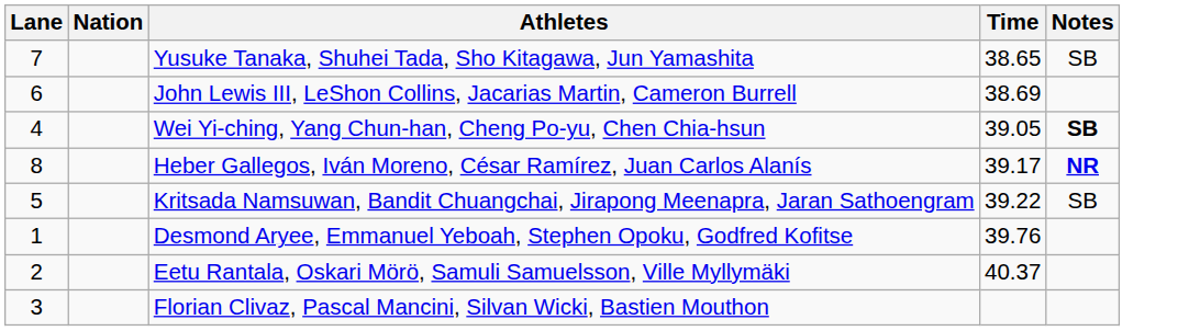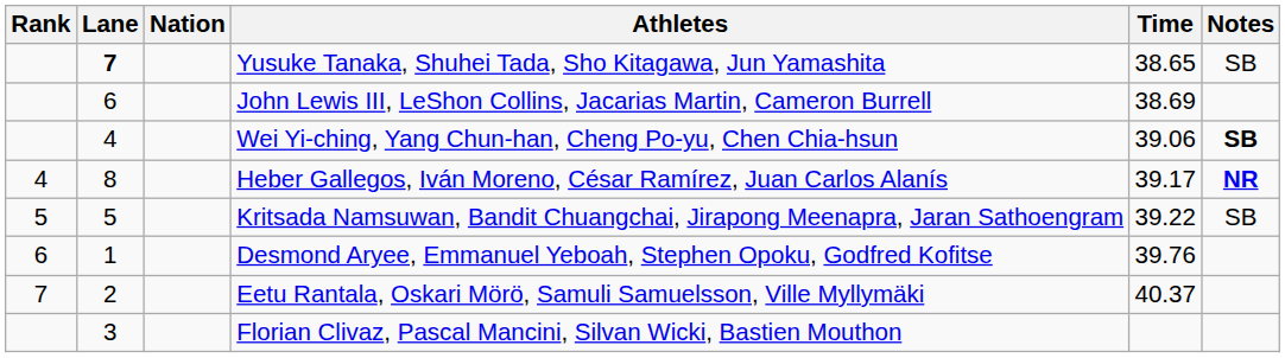+ column: Rank | 4 | 5 | 6 | 7
Yusuke Tanaka, Shuhei Tada, Sho Kitagawa, Jun Yamashita | Lane: normal -> bold
Wei Yi-ching, Yang Chun-han, Cheng Po-yu, Chen Chia-hsun | Time: 39.05 -> 39.06
